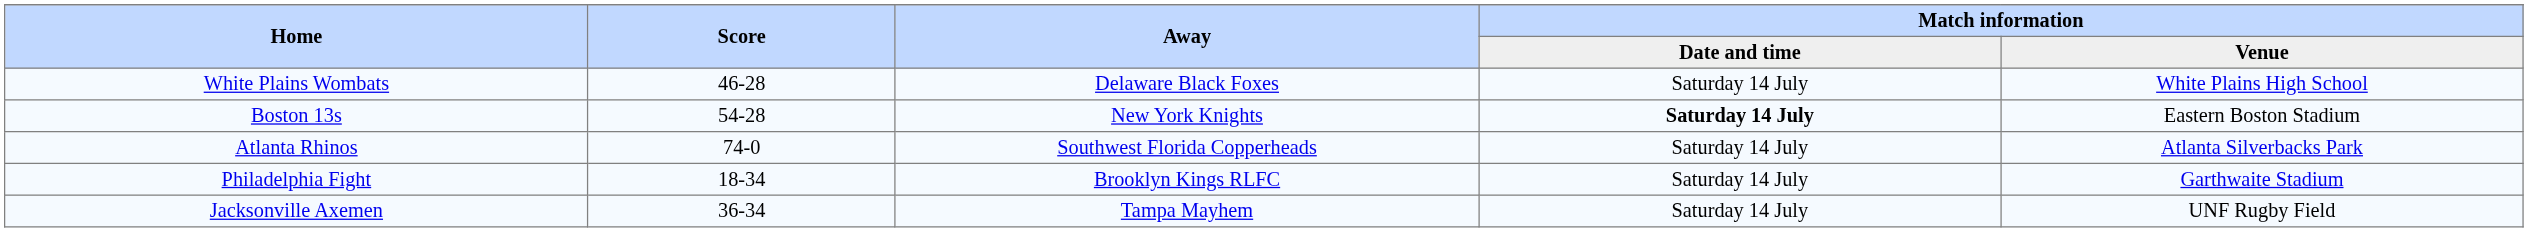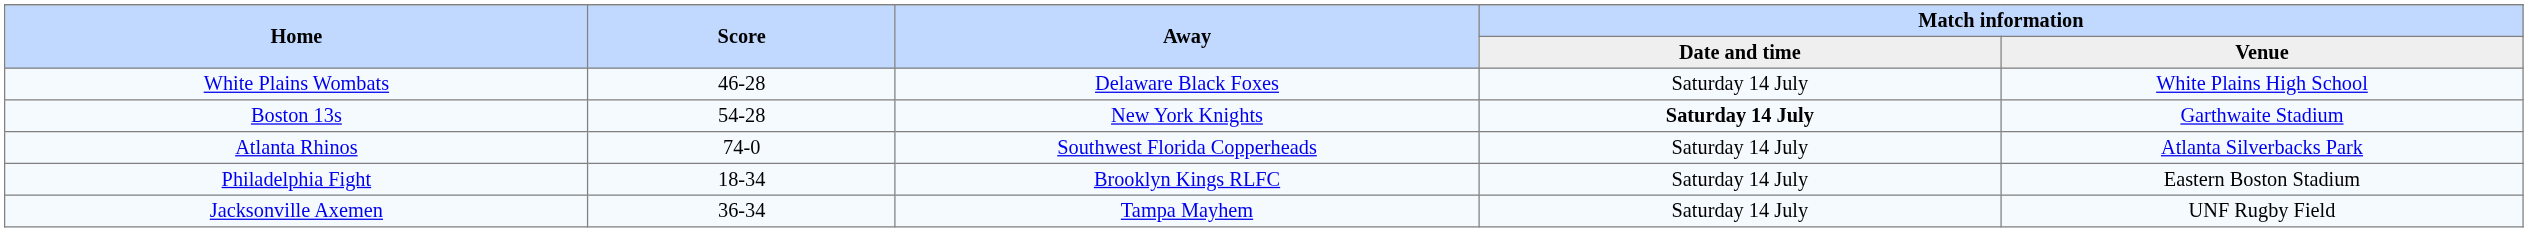Boston 13s | Match information / Venue: Eastern Boston Stadium -> Garthwaite Stadium
Philadelphia Fight | Match information / Venue: Garthwaite Stadium -> Eastern Boston Stadium
